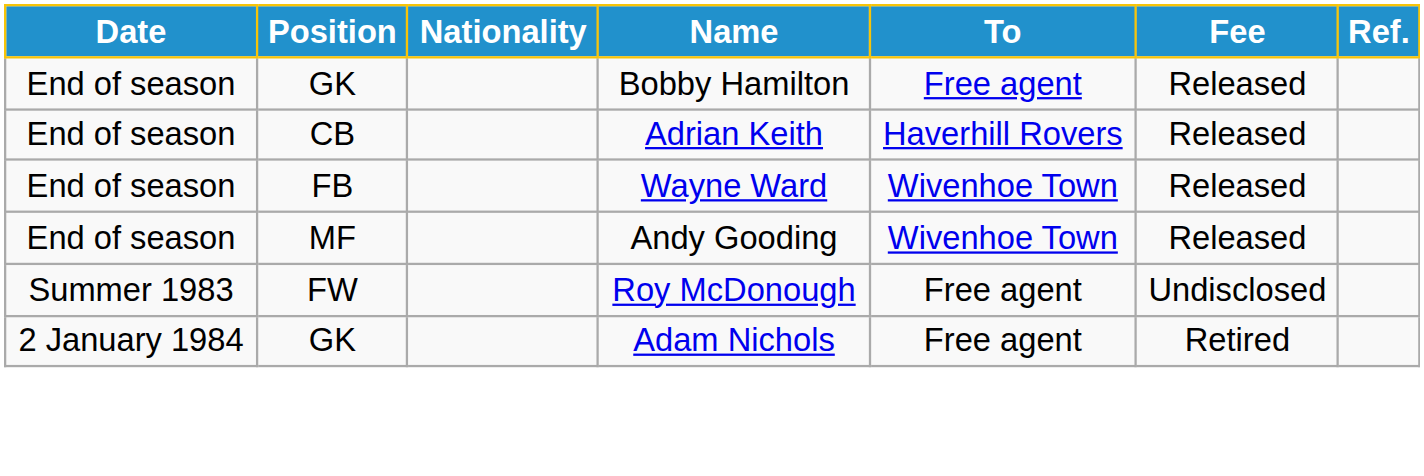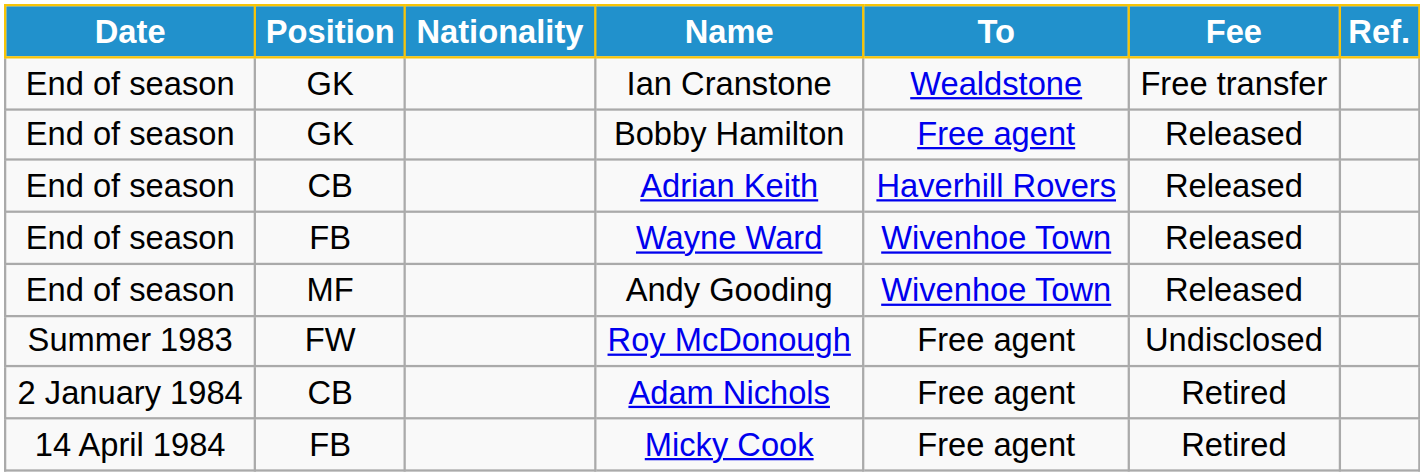+ row: End of season | GK | Ian Cranstone | Wealdstone | Free transfer
Adam Nichols | Position: GK -> CB
+ row: 14 April 1984 | FB | Micky Cook | Free agent | Retired
